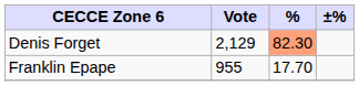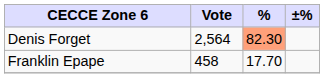Denis Forget | Vote: 2,129 -> 2,564
Franklin Epape | Vote: 955 -> 458
